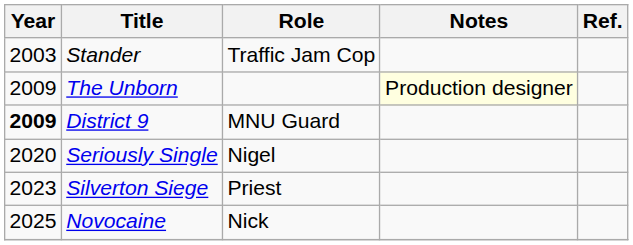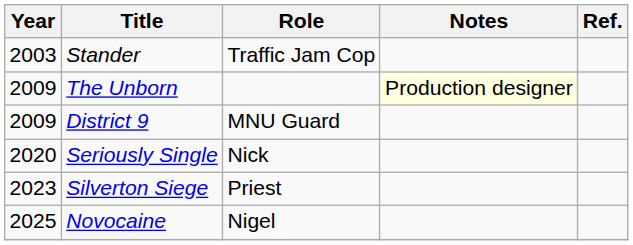District 9 | Year: bold -> normal
Seriously Single | Role: Nigel -> Nick
Novocaine | Role: Nick -> Nigel
